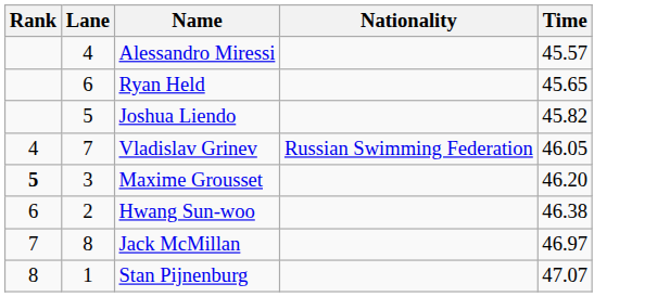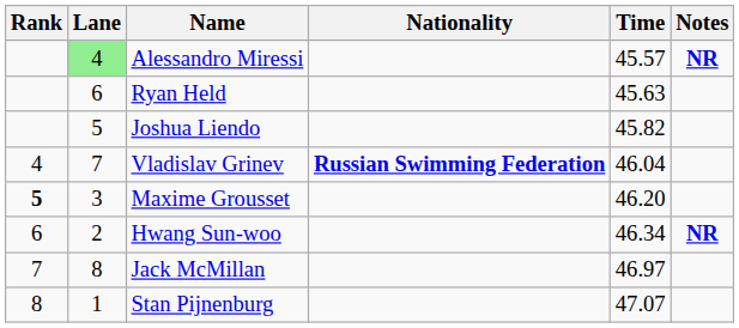+ column: Notes | NR | NR
Alessandro Miressi | Lane: no background -> lightgreen background
Ryan Held | Time: 45.65 -> 45.63
Vladislav Grinev | Nationality: normal -> bold
Vladislav Grinev | Time: 46.05 -> 46.04
Hwang Sun-woo | Time: 46.38 -> 46.34
